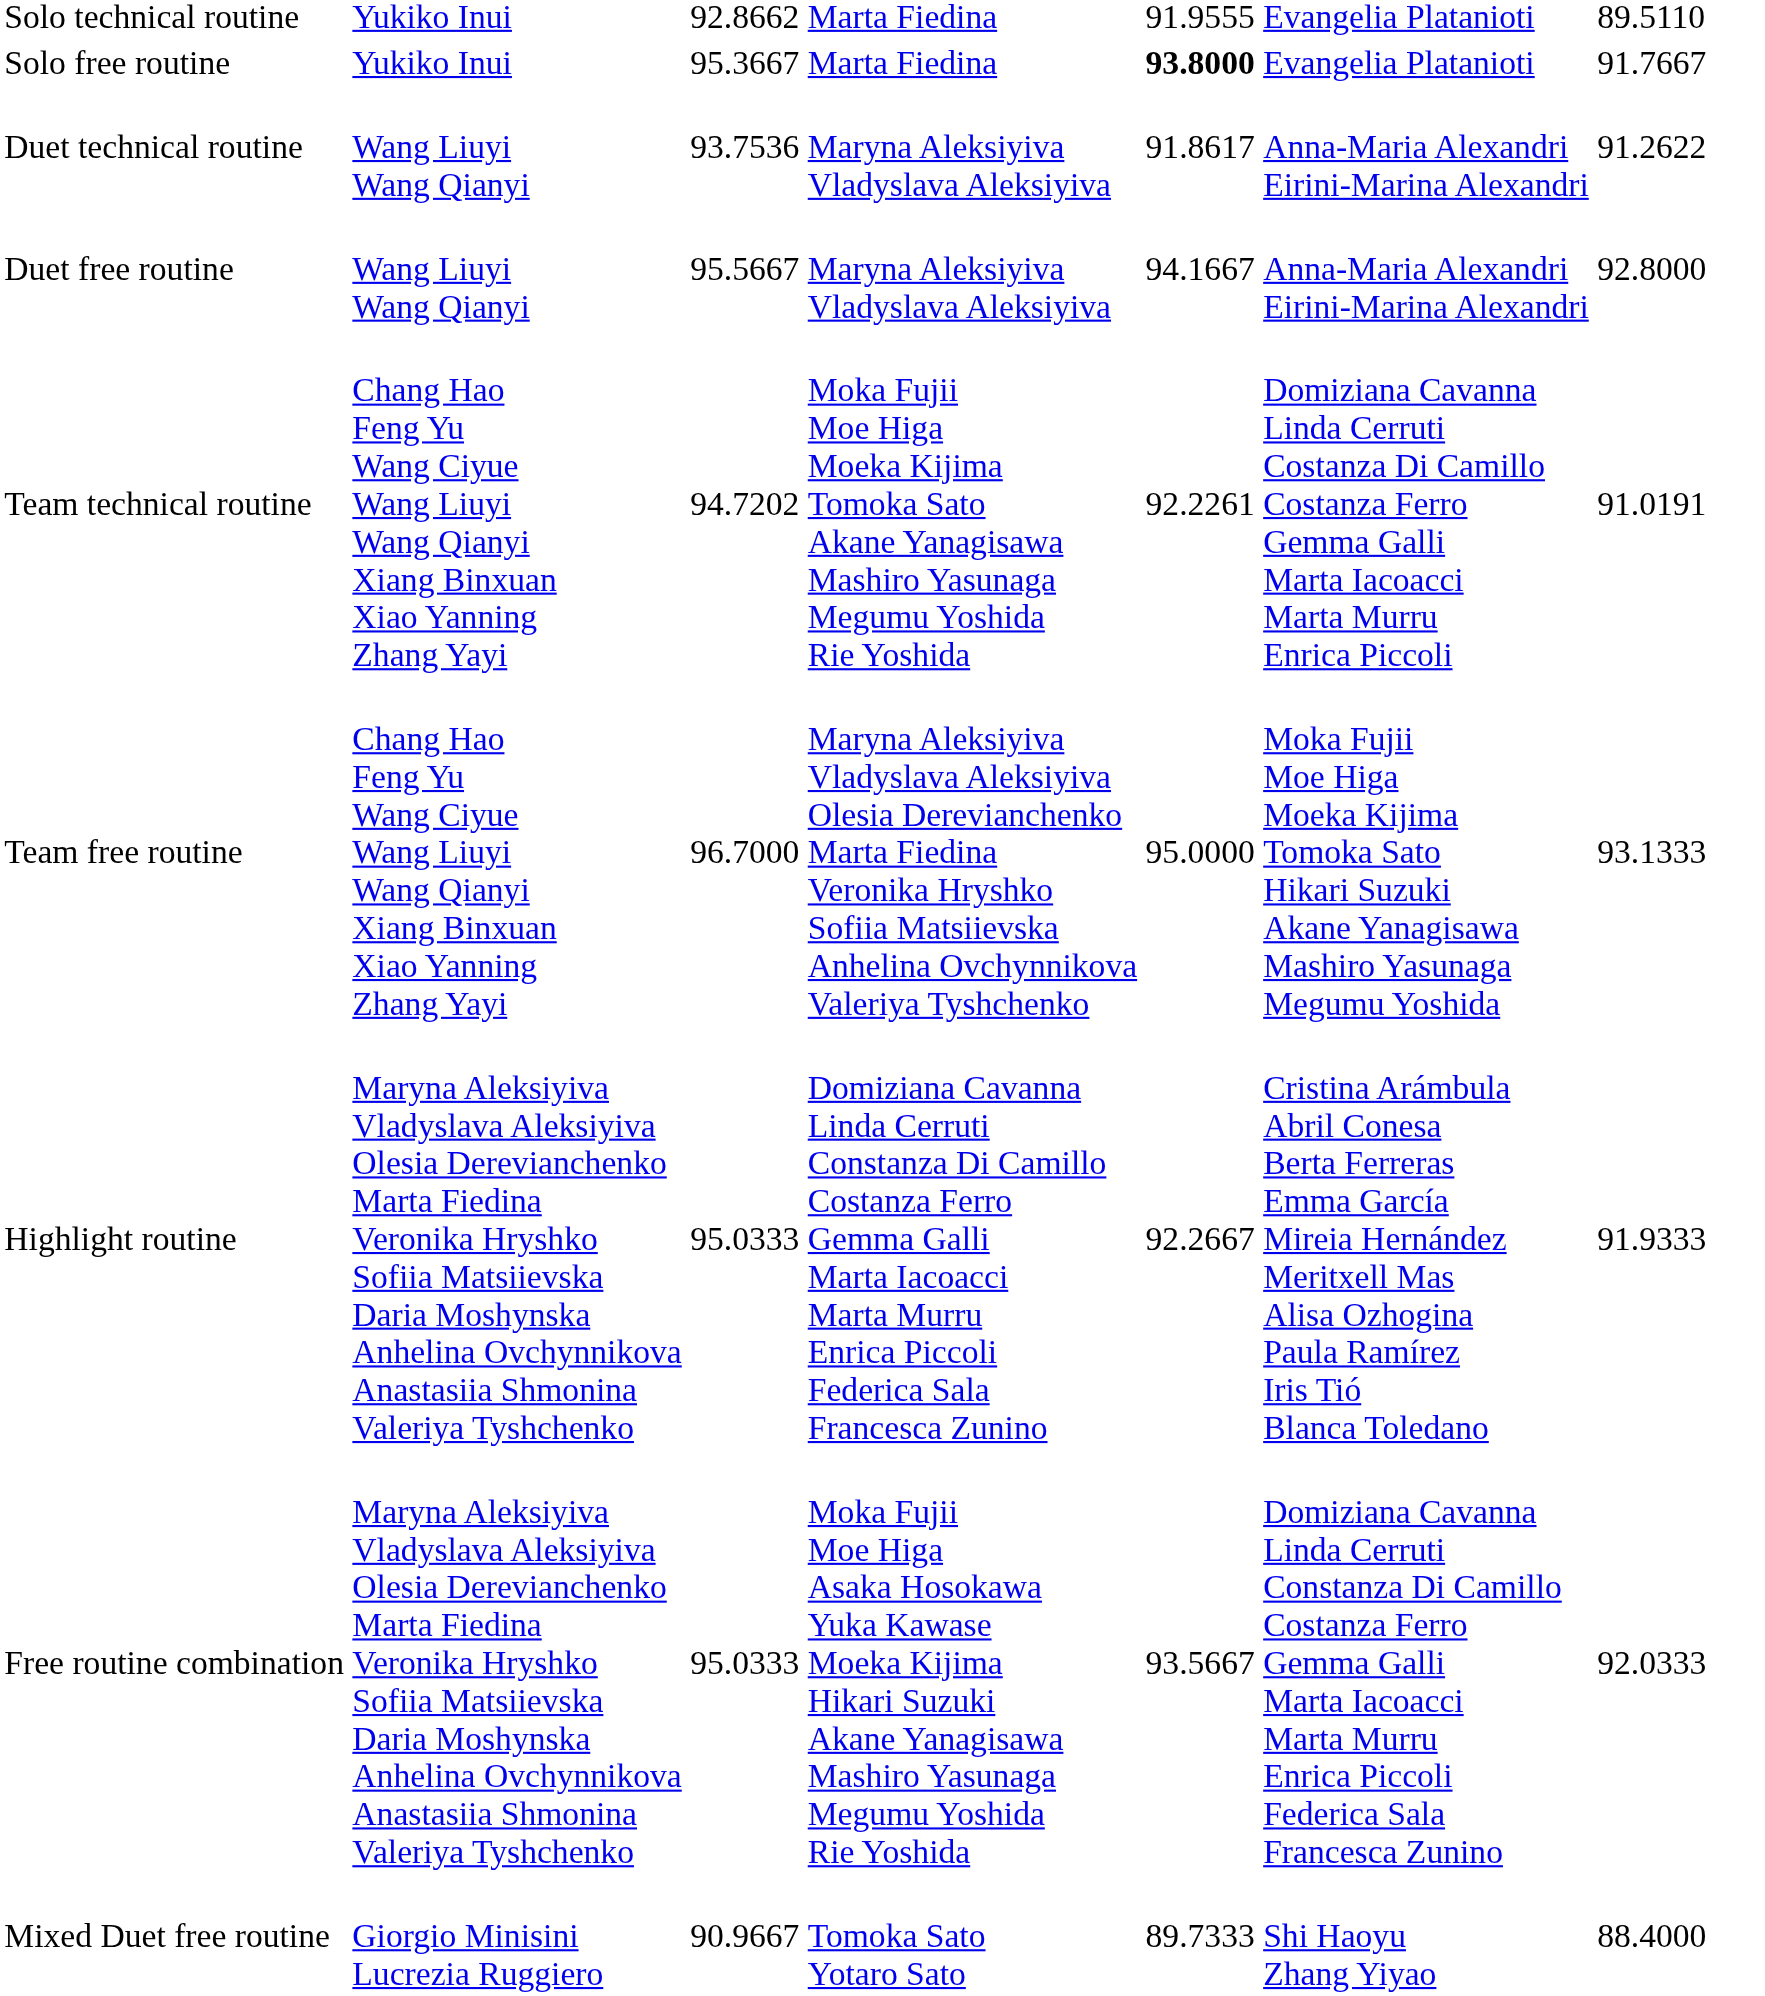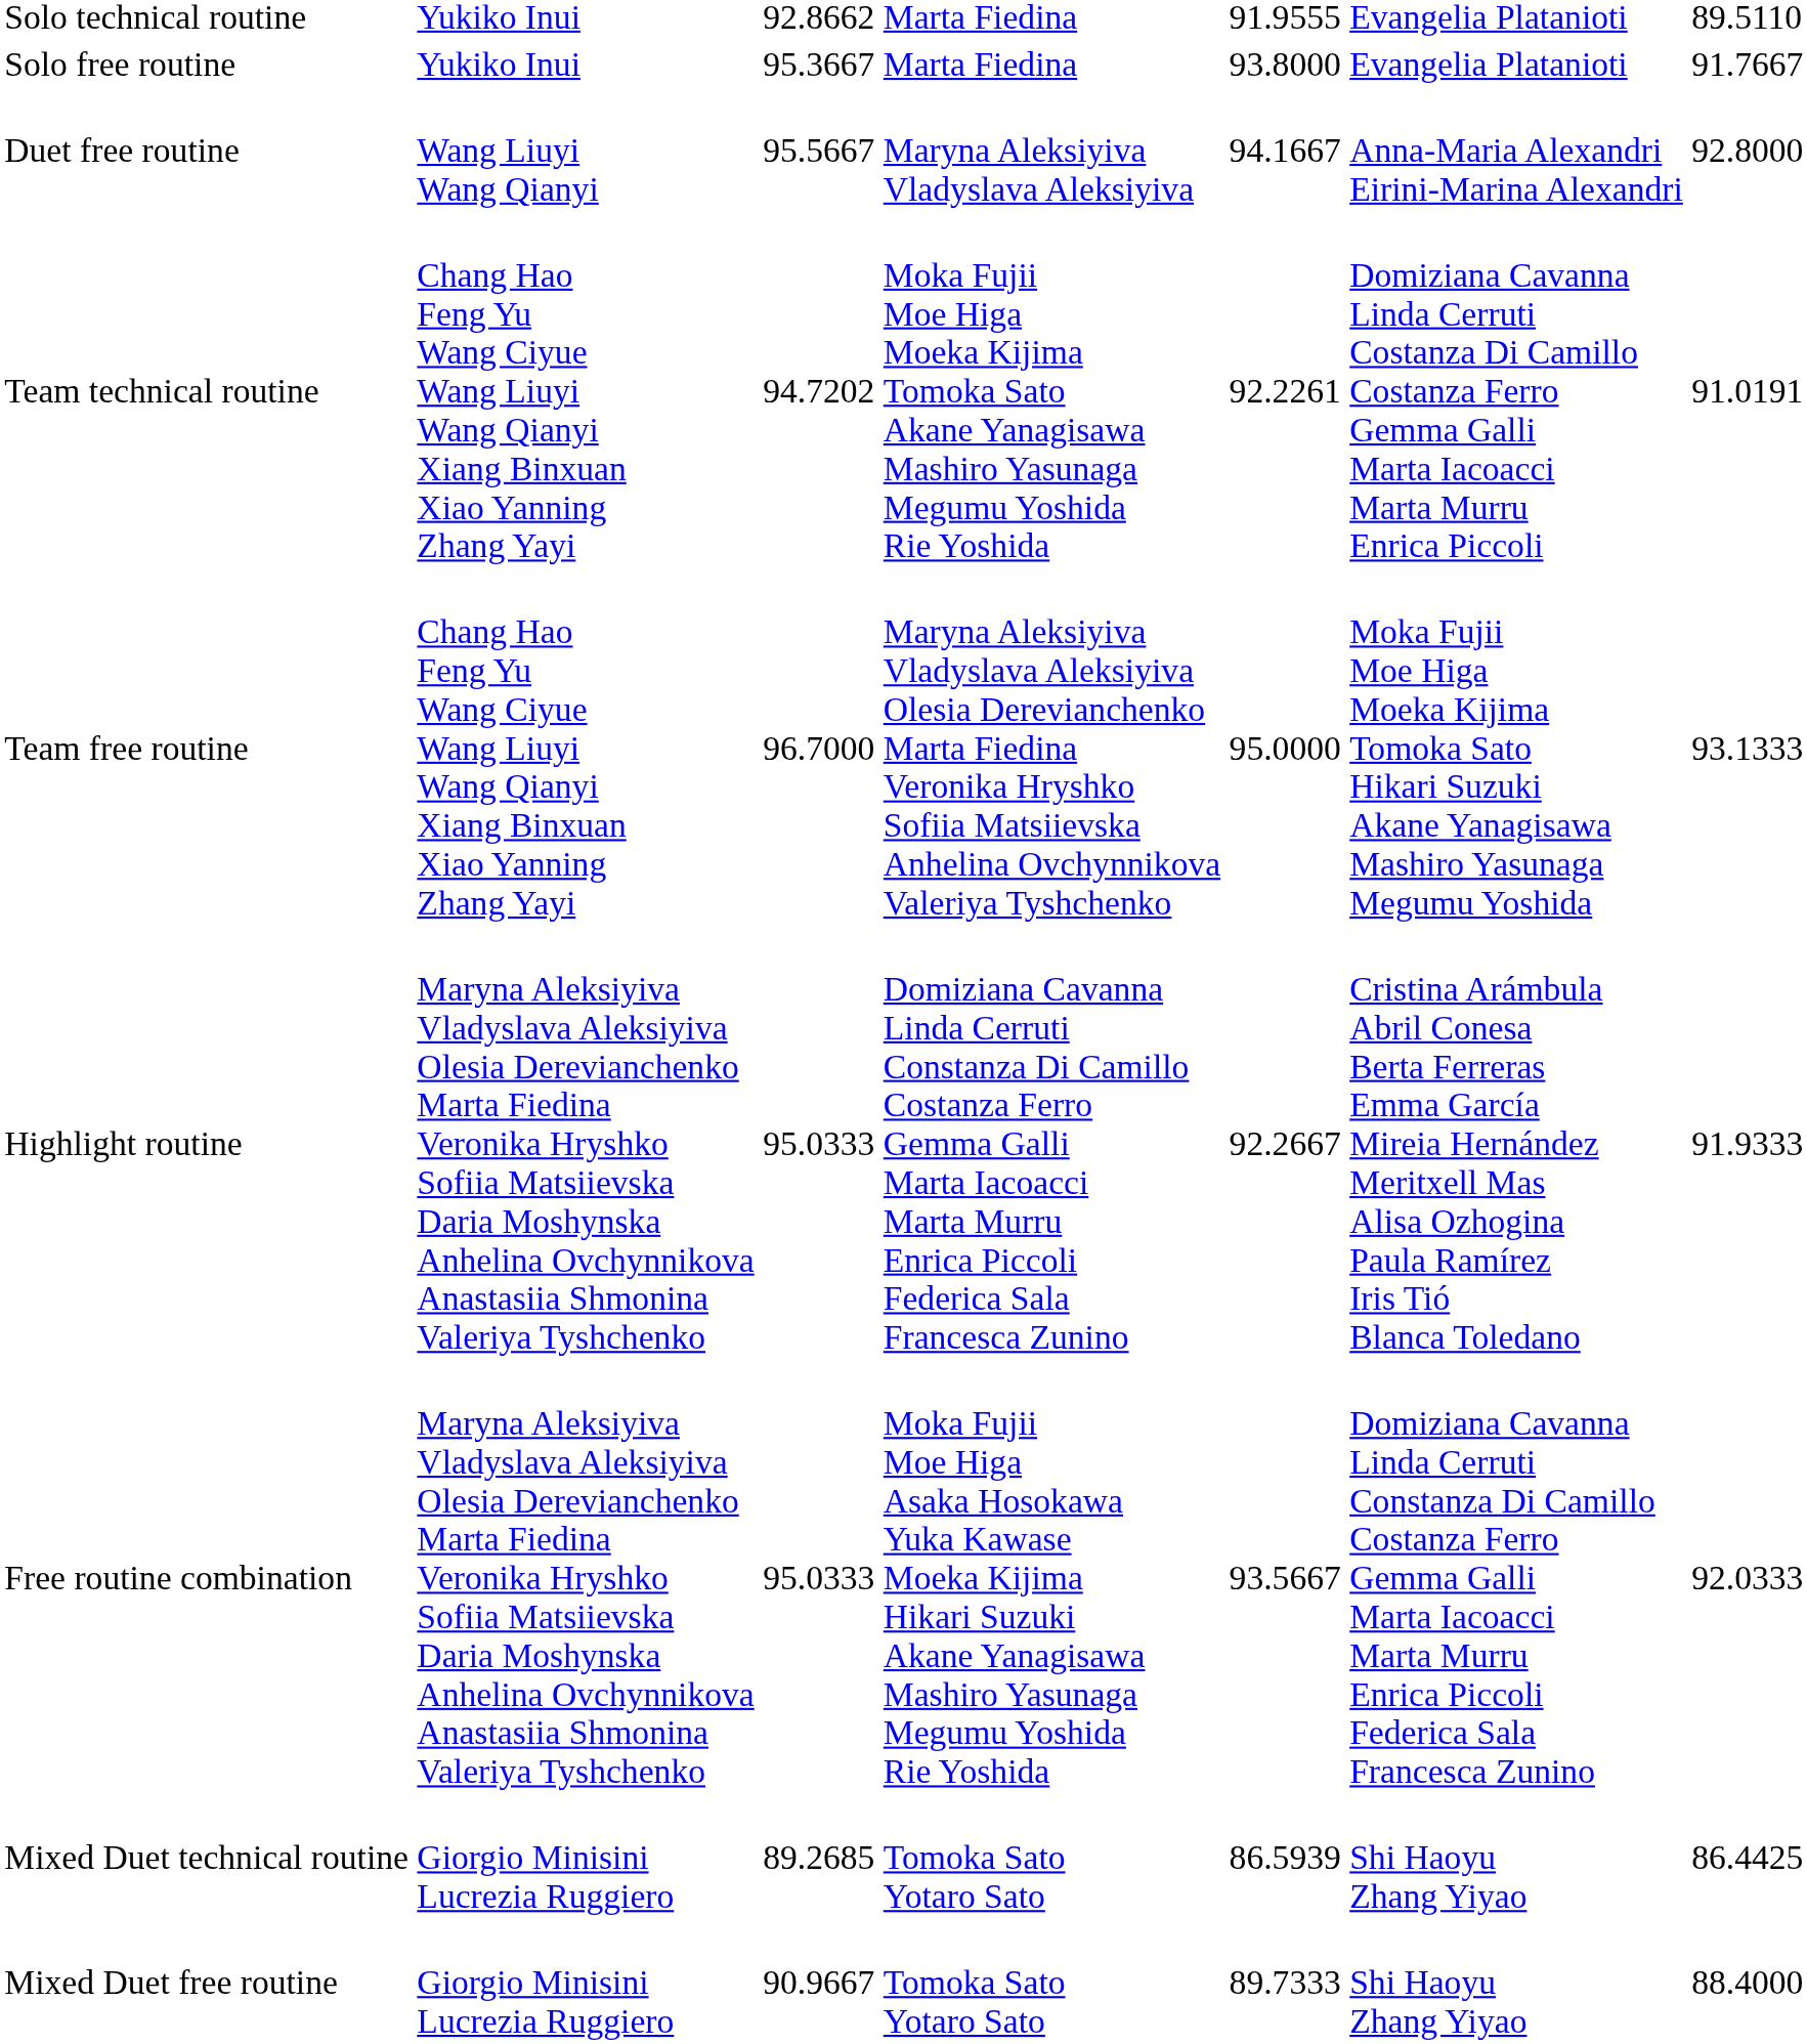Solo free routine | column 5: bold -> normal
- row: Duet technical routine | Wang Liuyi Wang Qianyi | 93.7536 | Maryna Aleksiyiva Vladyslava Aleksiyiva | 91.8617 | Anna-Maria Alexandri Eirini-Marina Alexandri | 91.2622
+ row: Mixed Duet technical routine | Giorgio Minisini Lucrezia Ruggiero | 89.2685 | Tomoka Sato Yotaro Sato | 86.5939 | Shi Haoyu Zhang Yiyao | 86.4425
